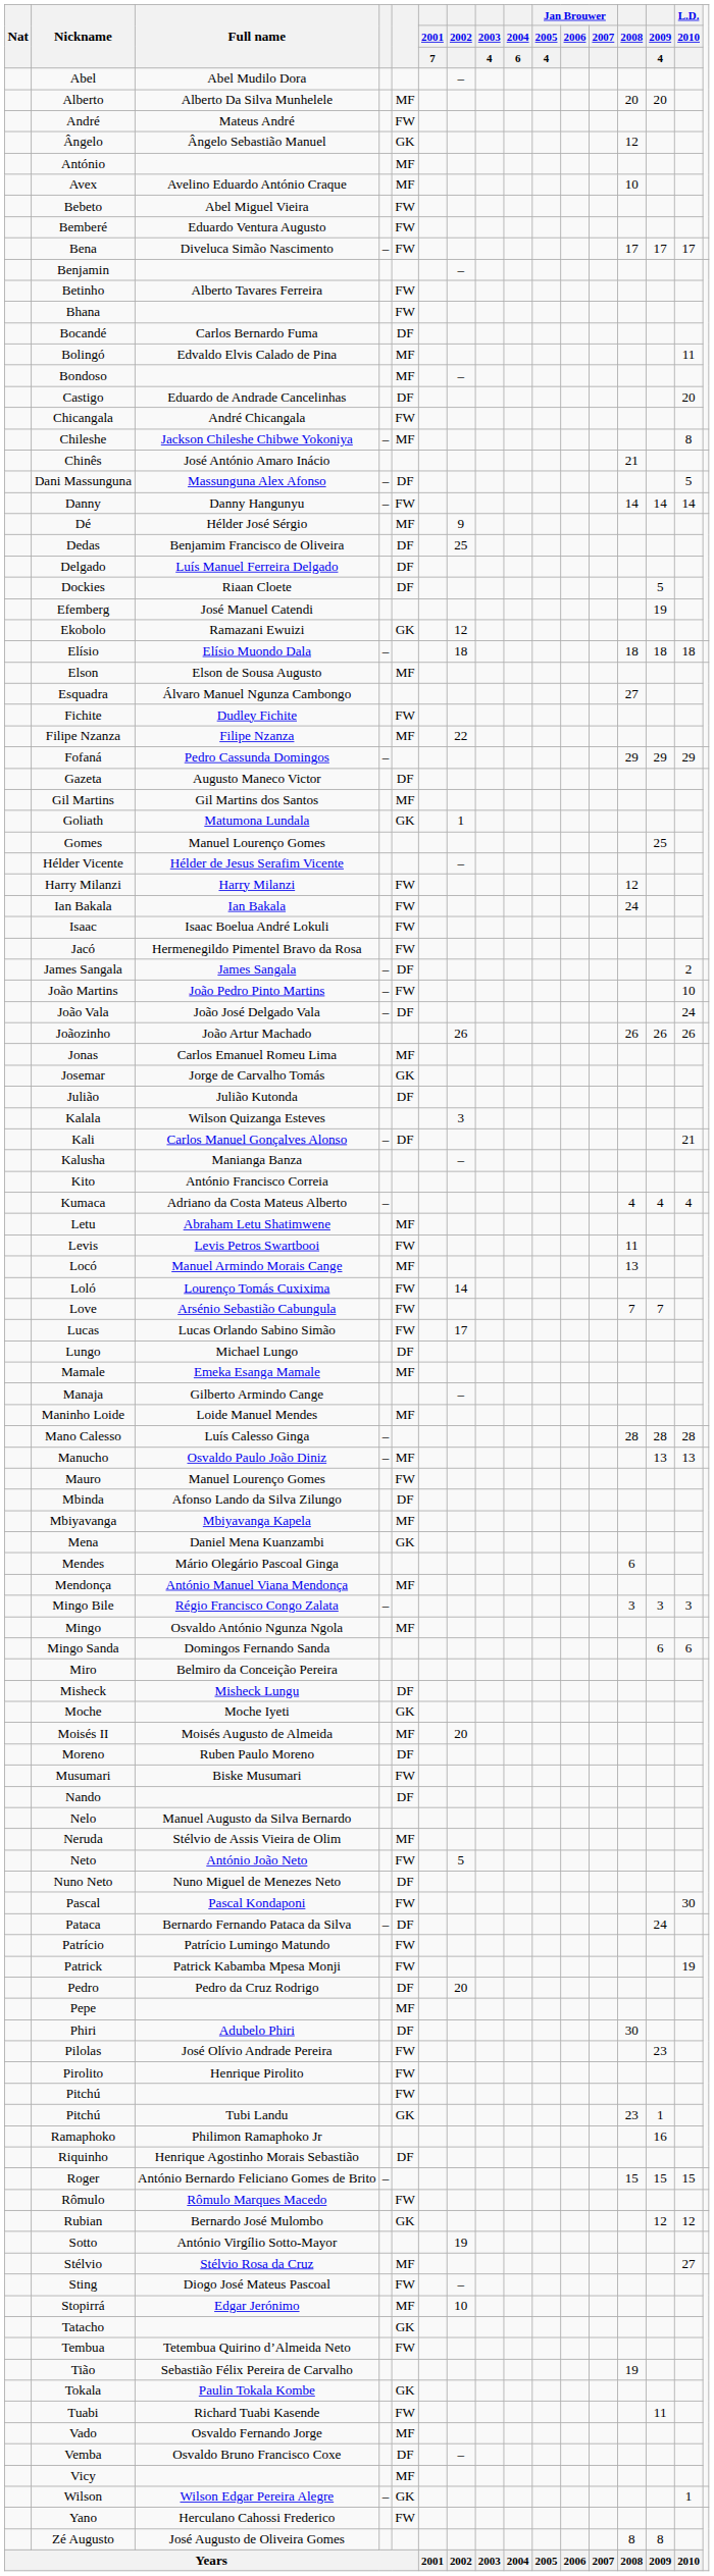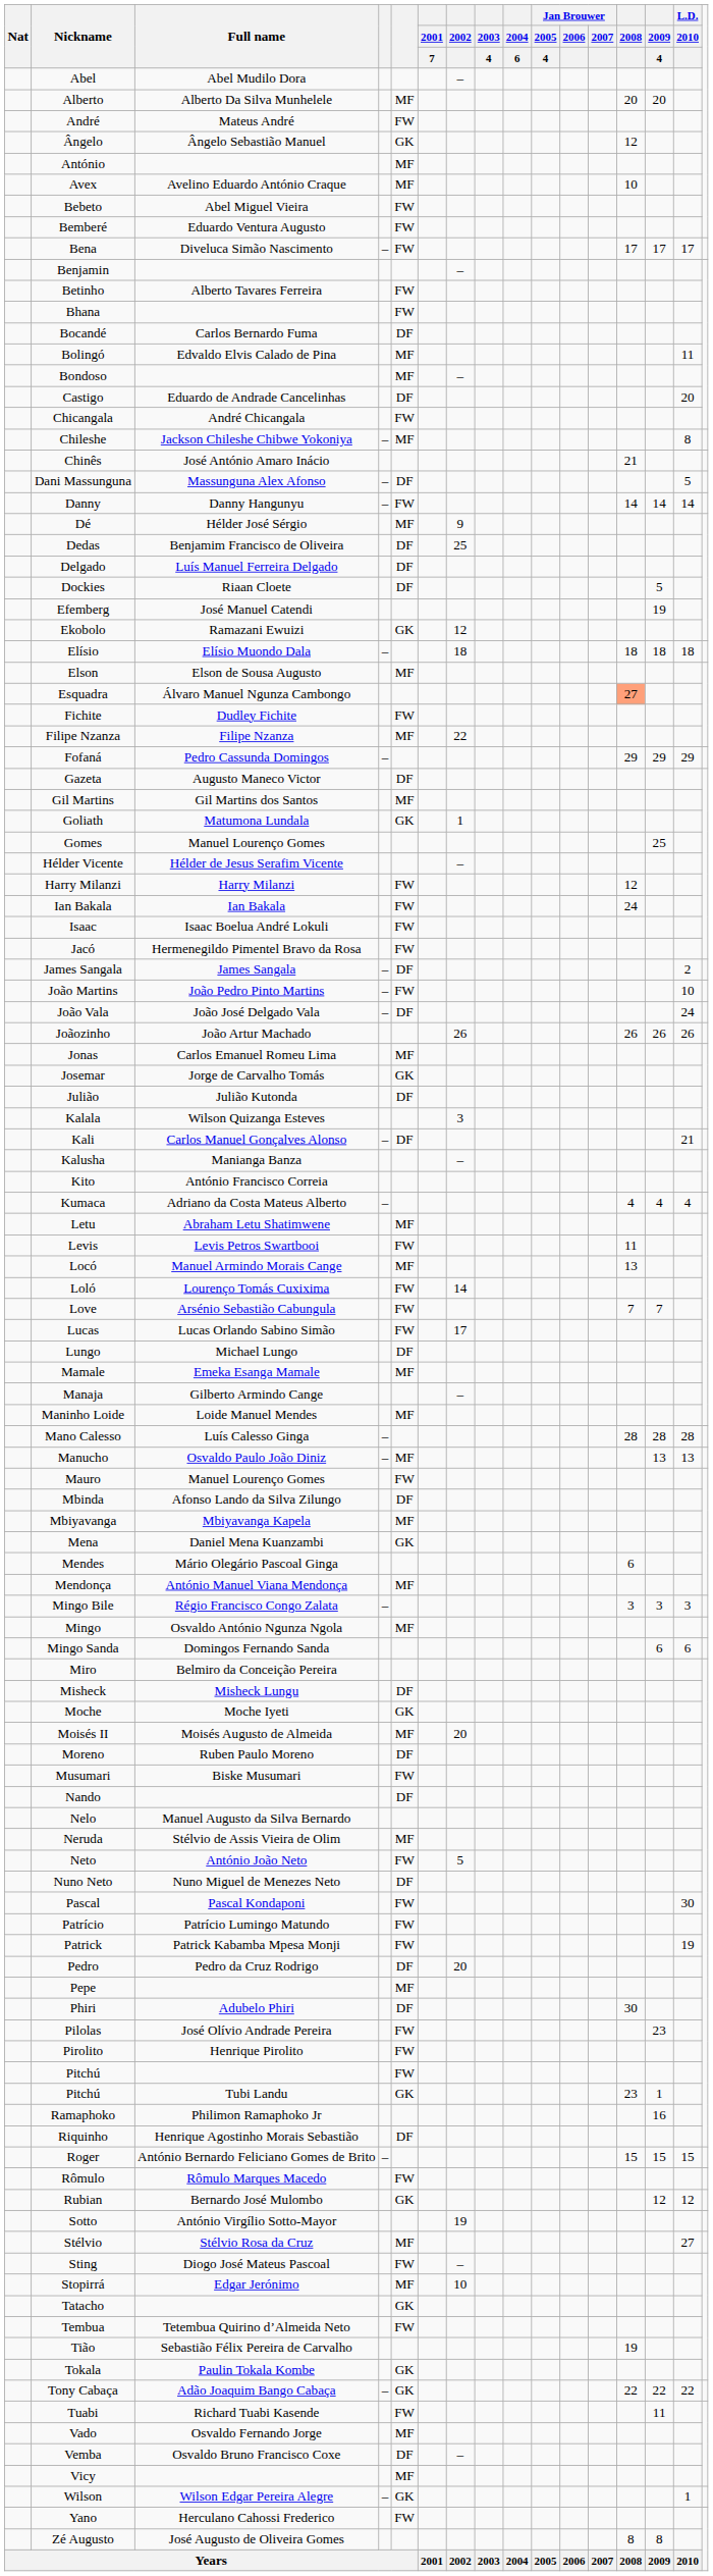Esquadra | 2008: no background -> lightsalmon background
- row: Pataca | Bernardo Fernando Pataca da Silva | – | DF | 24
+ row: Tony Cabaça | Adão Joaquim Bango Cabaça | – | GK | 22 | 22 | 22
